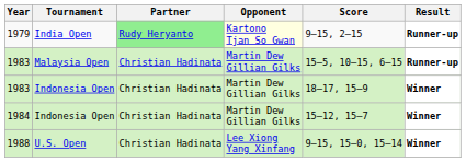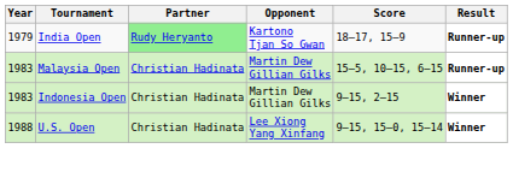1979 | Opponent: lightyellow background -> no background
1979 | Score: 9–15, 2–15 -> 18–17, 15–9
1983 / Indonesia Open | Score: 18–17, 15–9 -> 9–15, 2–15
- row: 1984 | Indonesia Open | Christian Hadinata | Martin Dew Gillian Gilks | 15–12, 15–7 | Winner
